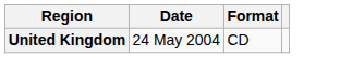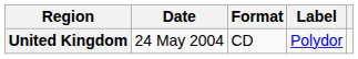+ column: Label | Polydor
